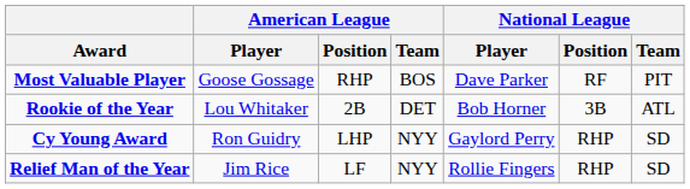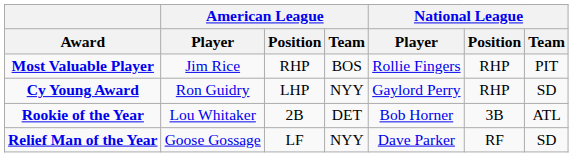Most Valuable Player | American League / Player: Goose Gossage -> Jim Rice
Most Valuable Player | National League / Player: Dave Parker -> Rollie Fingers
Most Valuable Player | National League / Position: RF -> RHP
rows swapped: Cy Young Award <-> Rookie of the Year
Relief Man of the Year | American League / Player: Jim Rice -> Goose Gossage
Relief Man of the Year | National League / Player: Rollie Fingers -> Dave Parker
Relief Man of the Year | National League / Position: RHP -> RF
